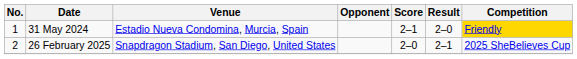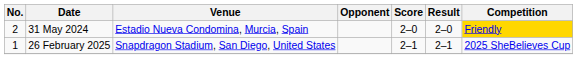31 May 2024 | No.: 1 -> 2
31 May 2024 | Score: 2–1 -> 2–0
26 February 2025 | No.: 2 -> 1
26 February 2025 | Score: 2–0 -> 2–1
